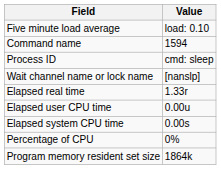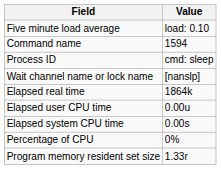Elapsed real time | Value: 1.33r -> 1864k
Program memory resident set size | Value: 1864k -> 1.33r
